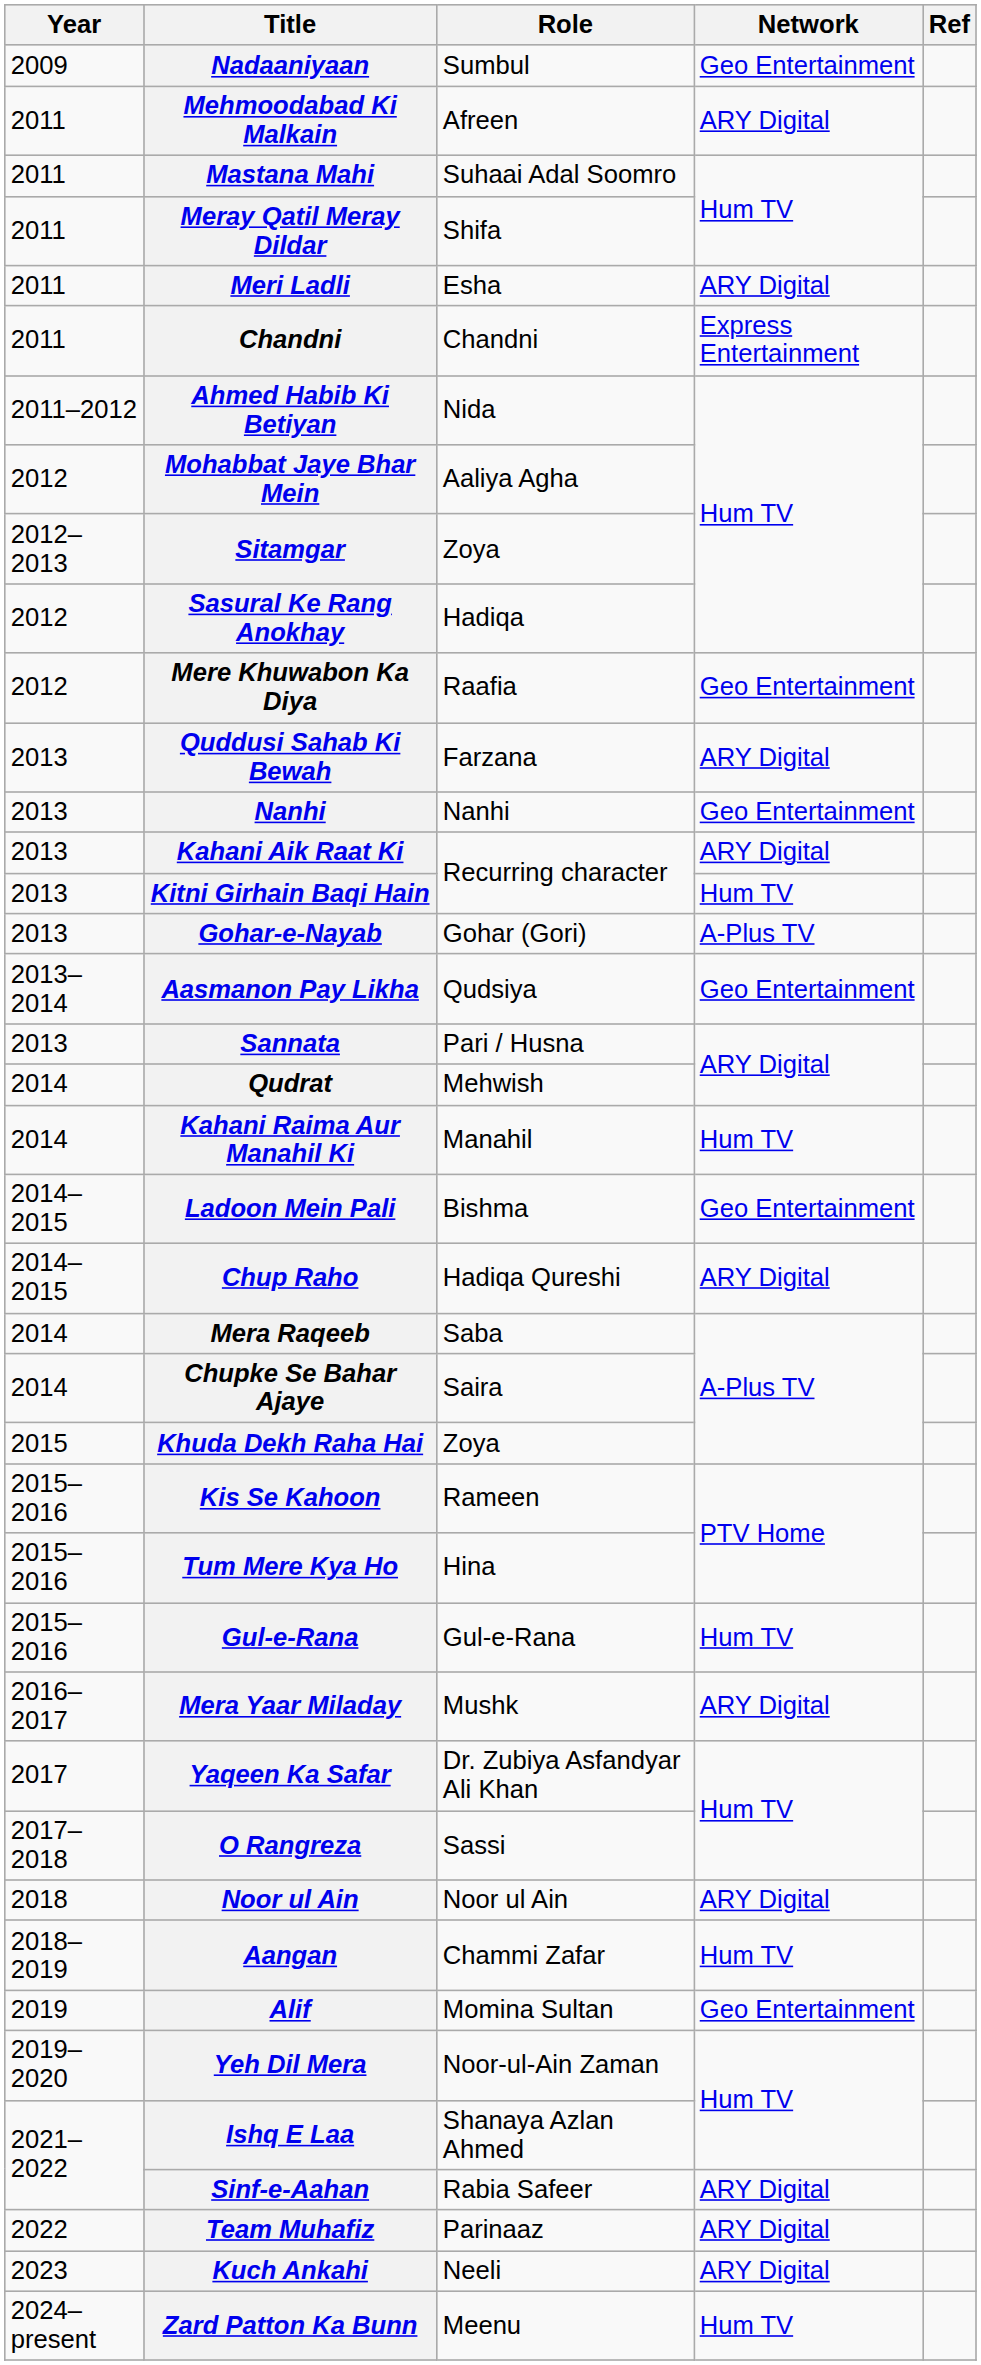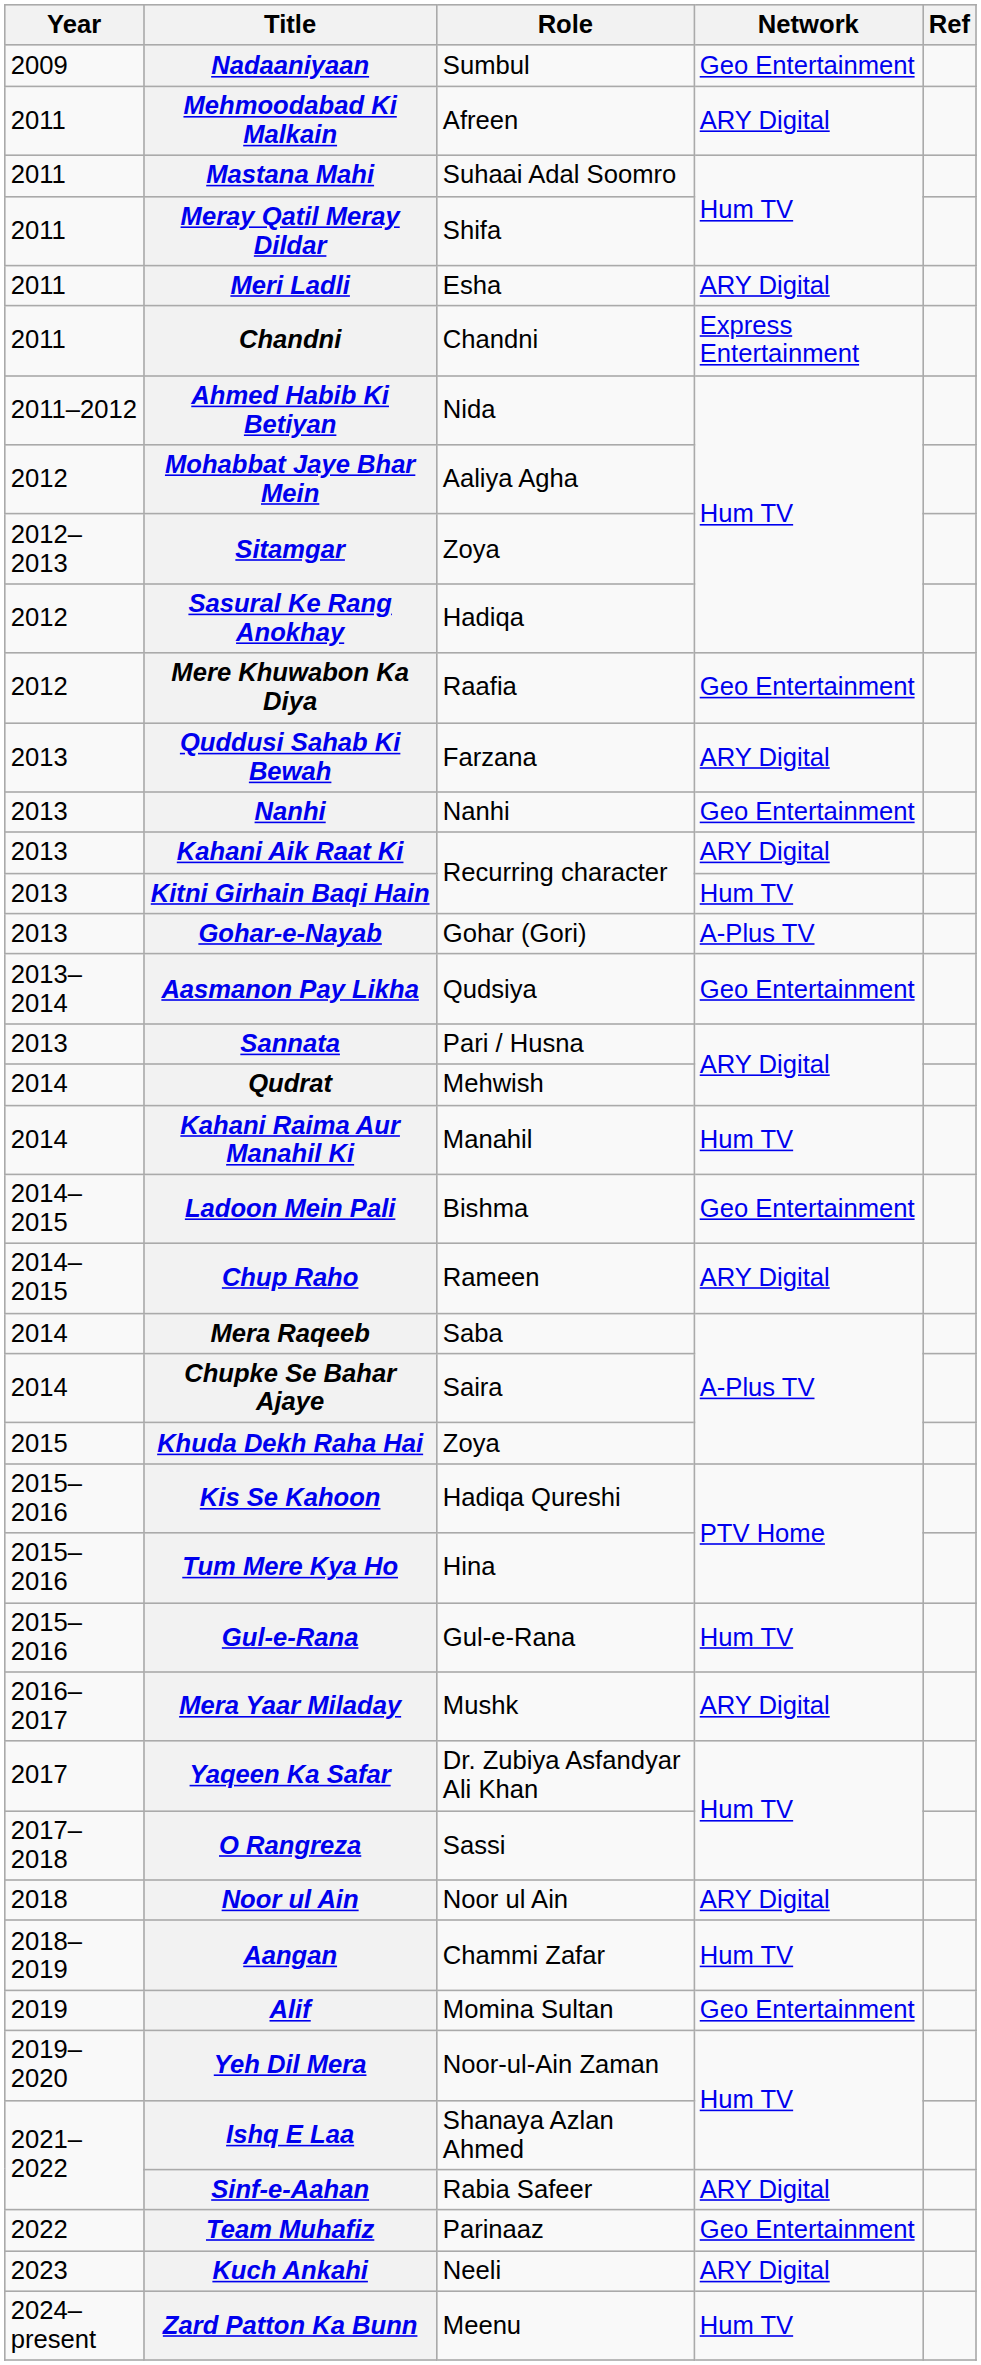Chup Raho | Role: Hadiqa Qureshi -> Rameen
Kis Se Kahoon | Role: Rameen -> Hadiqa Qureshi
Team Muhafiz | Network: ARY Digital -> Geo Entertainment
